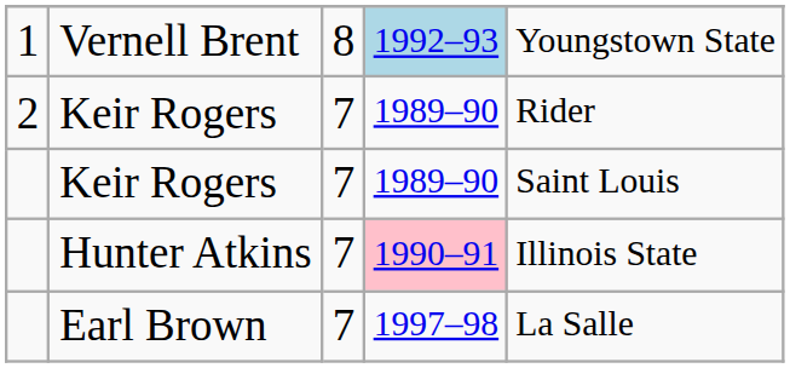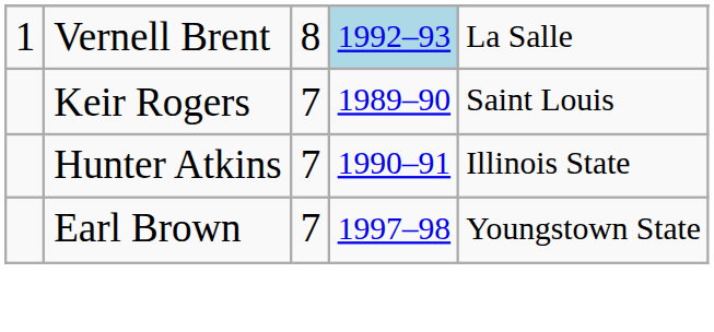Vernell Brent | column 5: Youngstown State -> La Salle
- row: 2 | Keir Rogers | 7 | 1989–90 | Rider
Hunter Atkins | column 4: pink background -> no background
Earl Brown | column 5: La Salle -> Youngstown State
